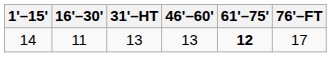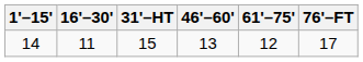14 | 31'–HT: 13 -> 15
14 | 61'–75': bold -> normal
